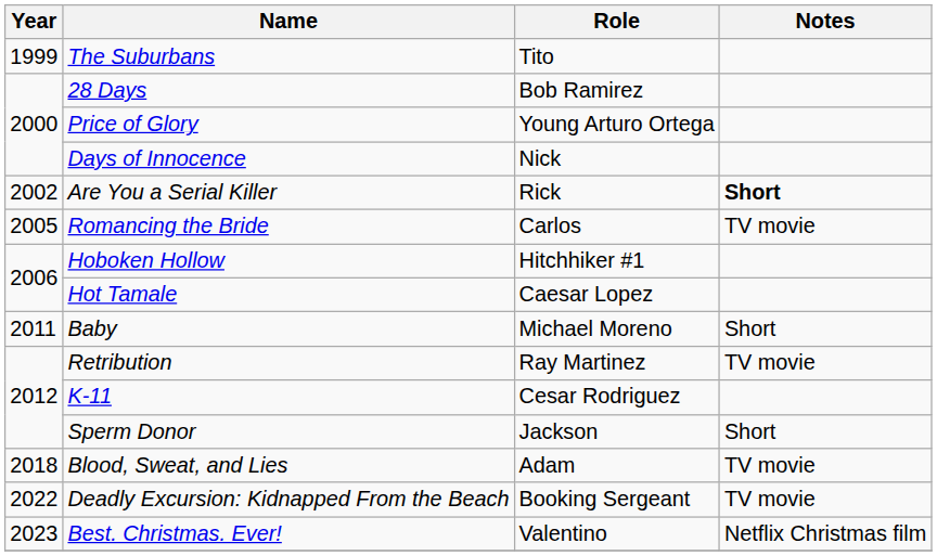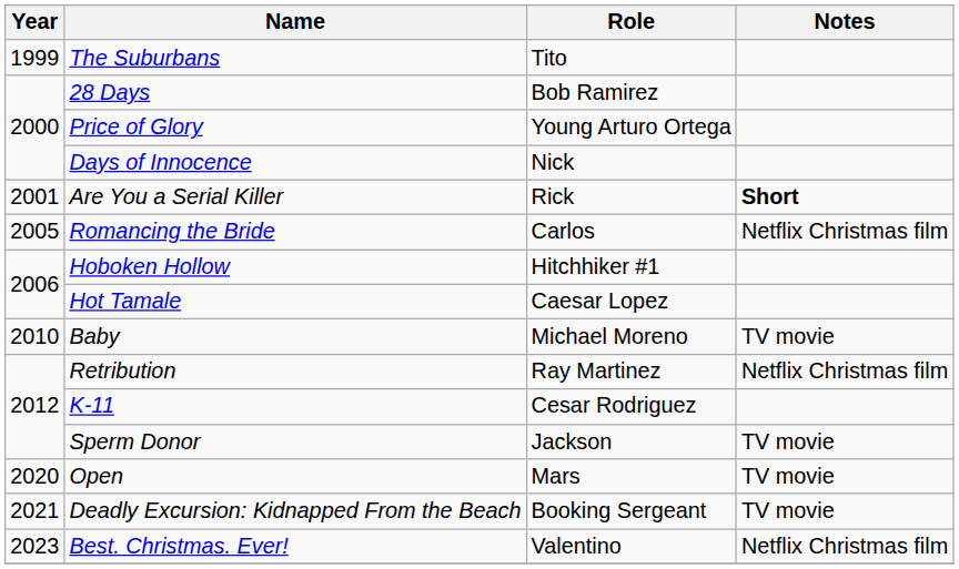Are You a Serial Killer | Year: 2002 -> 2001
Romancing the Bride | Notes: TV movie -> Netflix Christmas film
Baby | Year: 2011 -> 2010
Baby | Notes: Short -> TV movie
Retribution | Notes: TV movie -> Netflix Christmas film
Sperm Donor | Notes: Short -> TV movie
- row: 2018 | Blood, Sweat, and Lies | Adam | TV movie
+ row: 2020 | Open | Mars | TV movie
Deadly Excursion: Kidnapped From the Beach | Year: 2022 -> 2021
